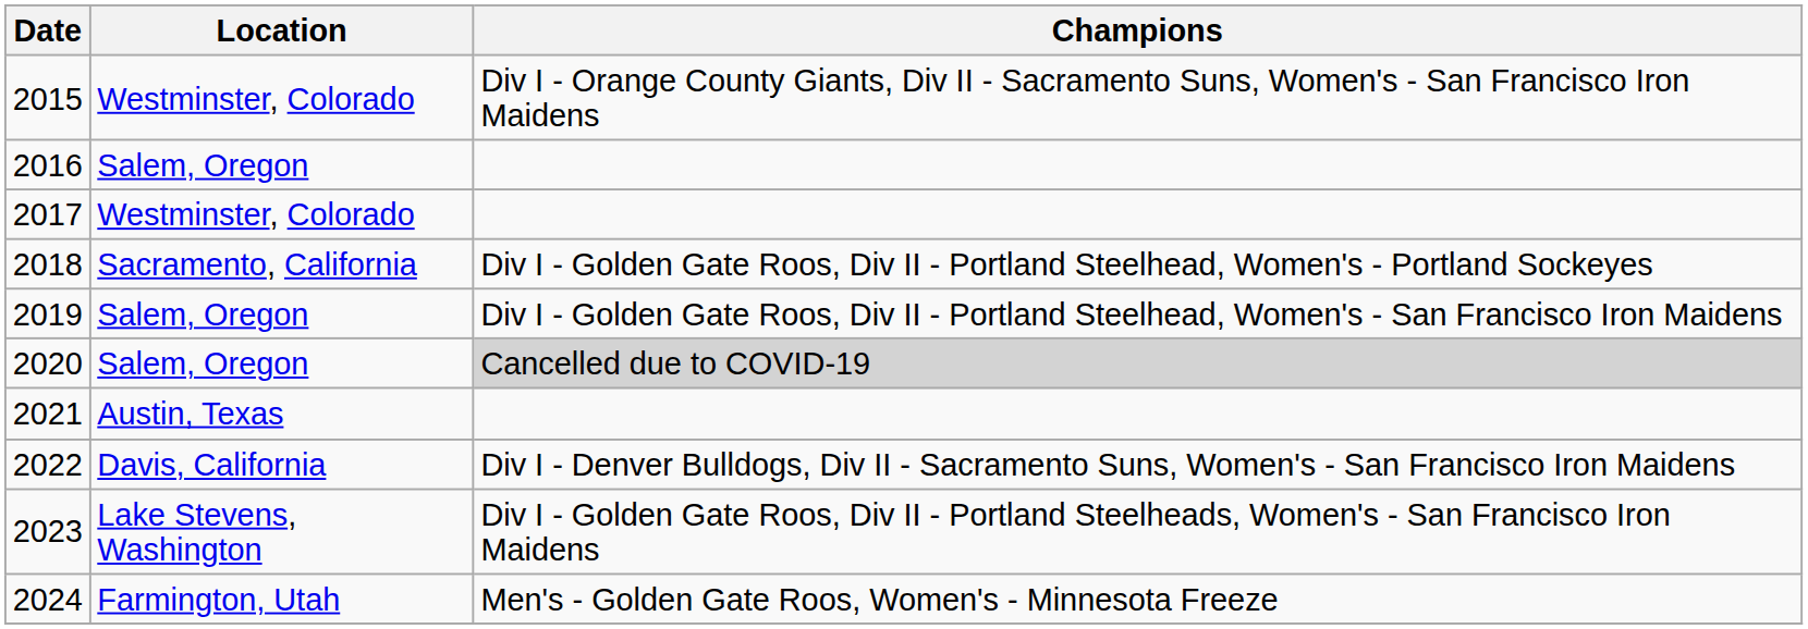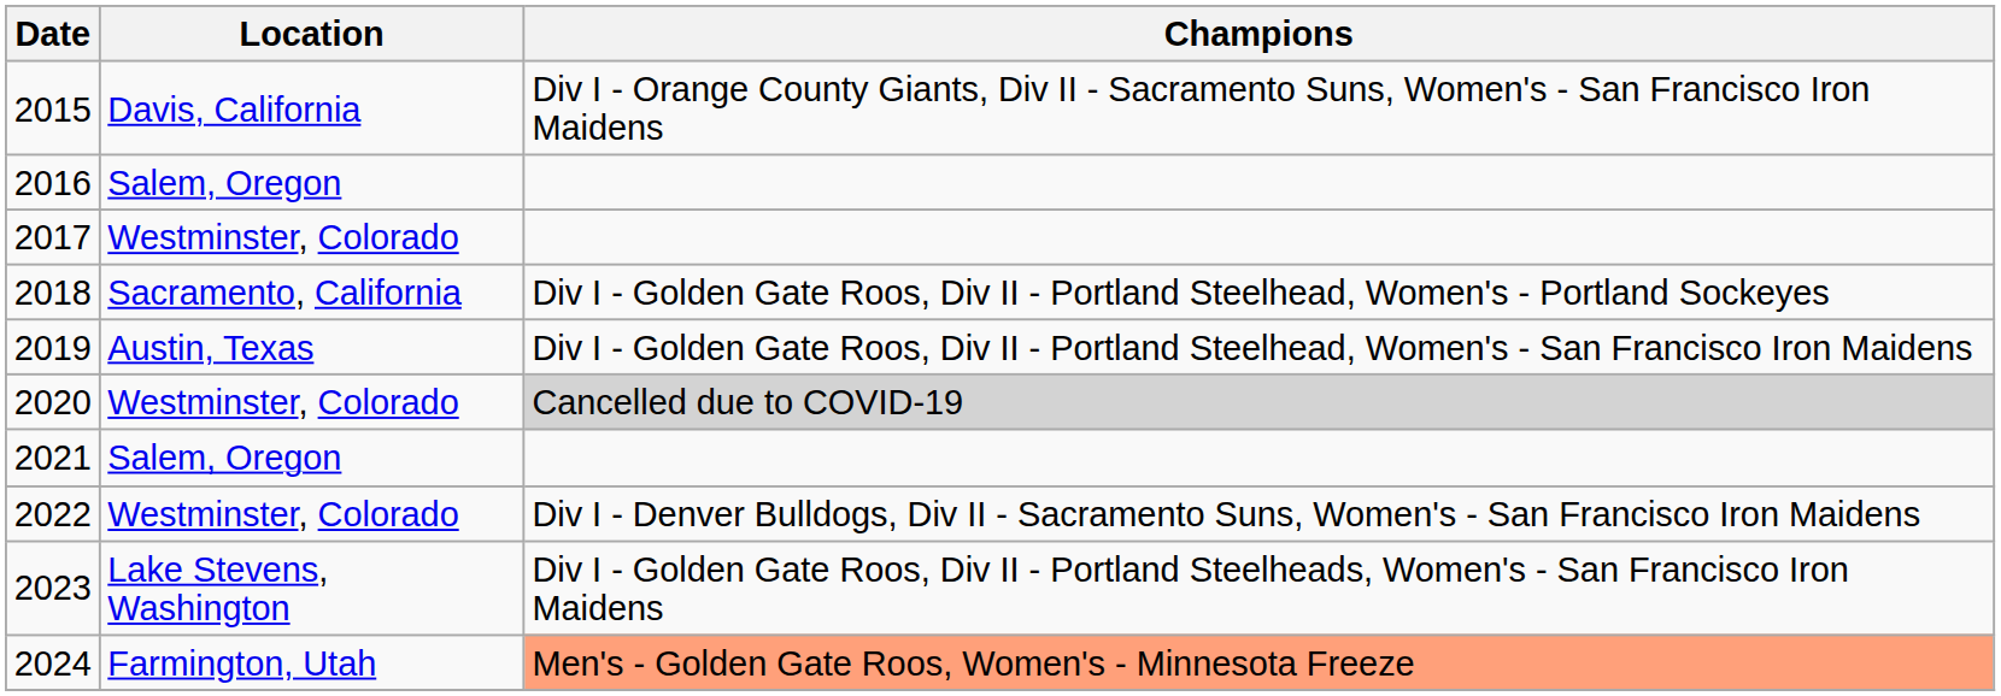2015 | Location: Westminster, Colorado -> Davis, California
2019 | Location: Salem, Oregon -> Austin, Texas
2020 | Location: Salem, Oregon -> Westminster, Colorado
2021 | Location: Austin, Texas -> Salem, Oregon
2022 | Location: Davis, California -> Westminster, Colorado
2024 | Champions: no background -> lightsalmon background
